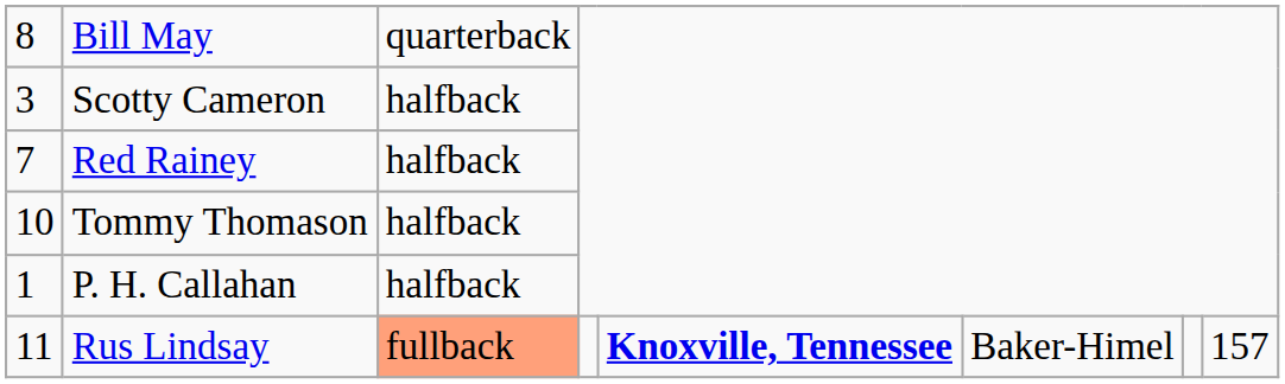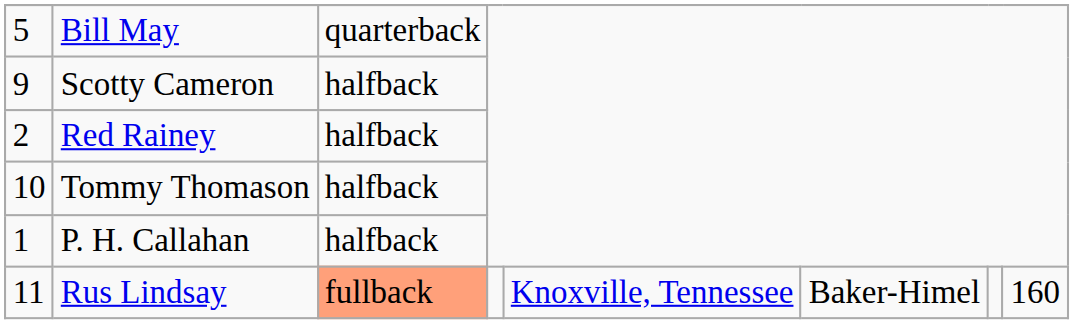Bill May | column 1: 8 -> 5
Scotty Cameron | column 1: 3 -> 9
Red Rainey | column 1: 7 -> 2
Rus Lindsay | column 5: bold -> normal
Rus Lindsay | column 8: 157 -> 160
